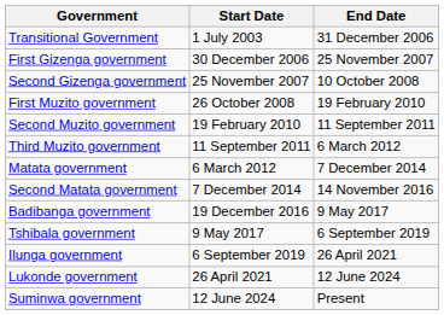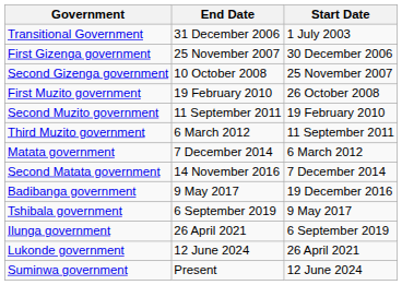columns swapped: Start Date <-> End Date
